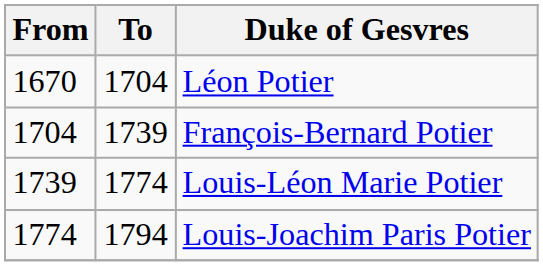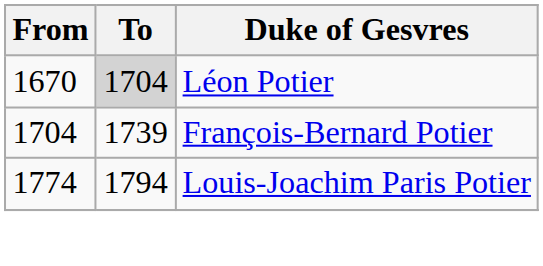Léon Potier | To: no background -> lightgrey background
- row: 1739 | 1774 | Louis-Léon Marie Potier
